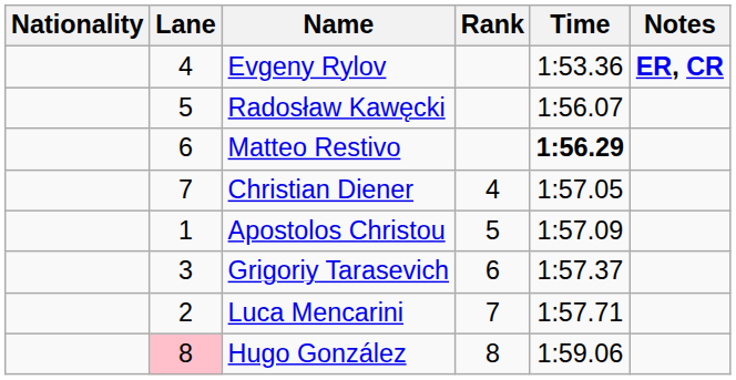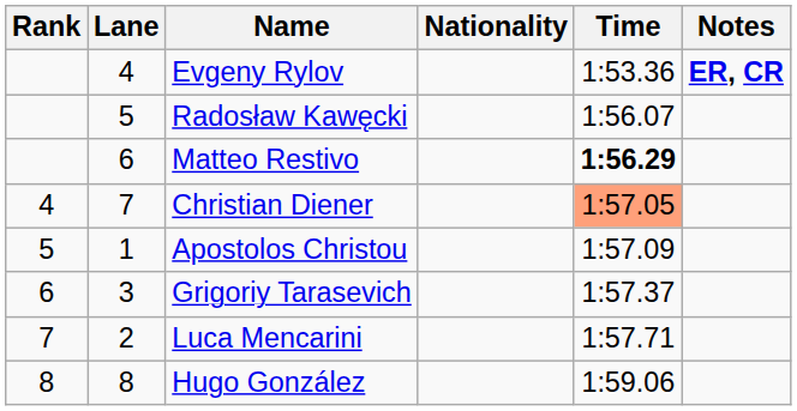columns swapped: Rank <-> Nationality
Christian Diener | Time: no background -> lightsalmon background
Hugo González | Lane: pink background -> no background
